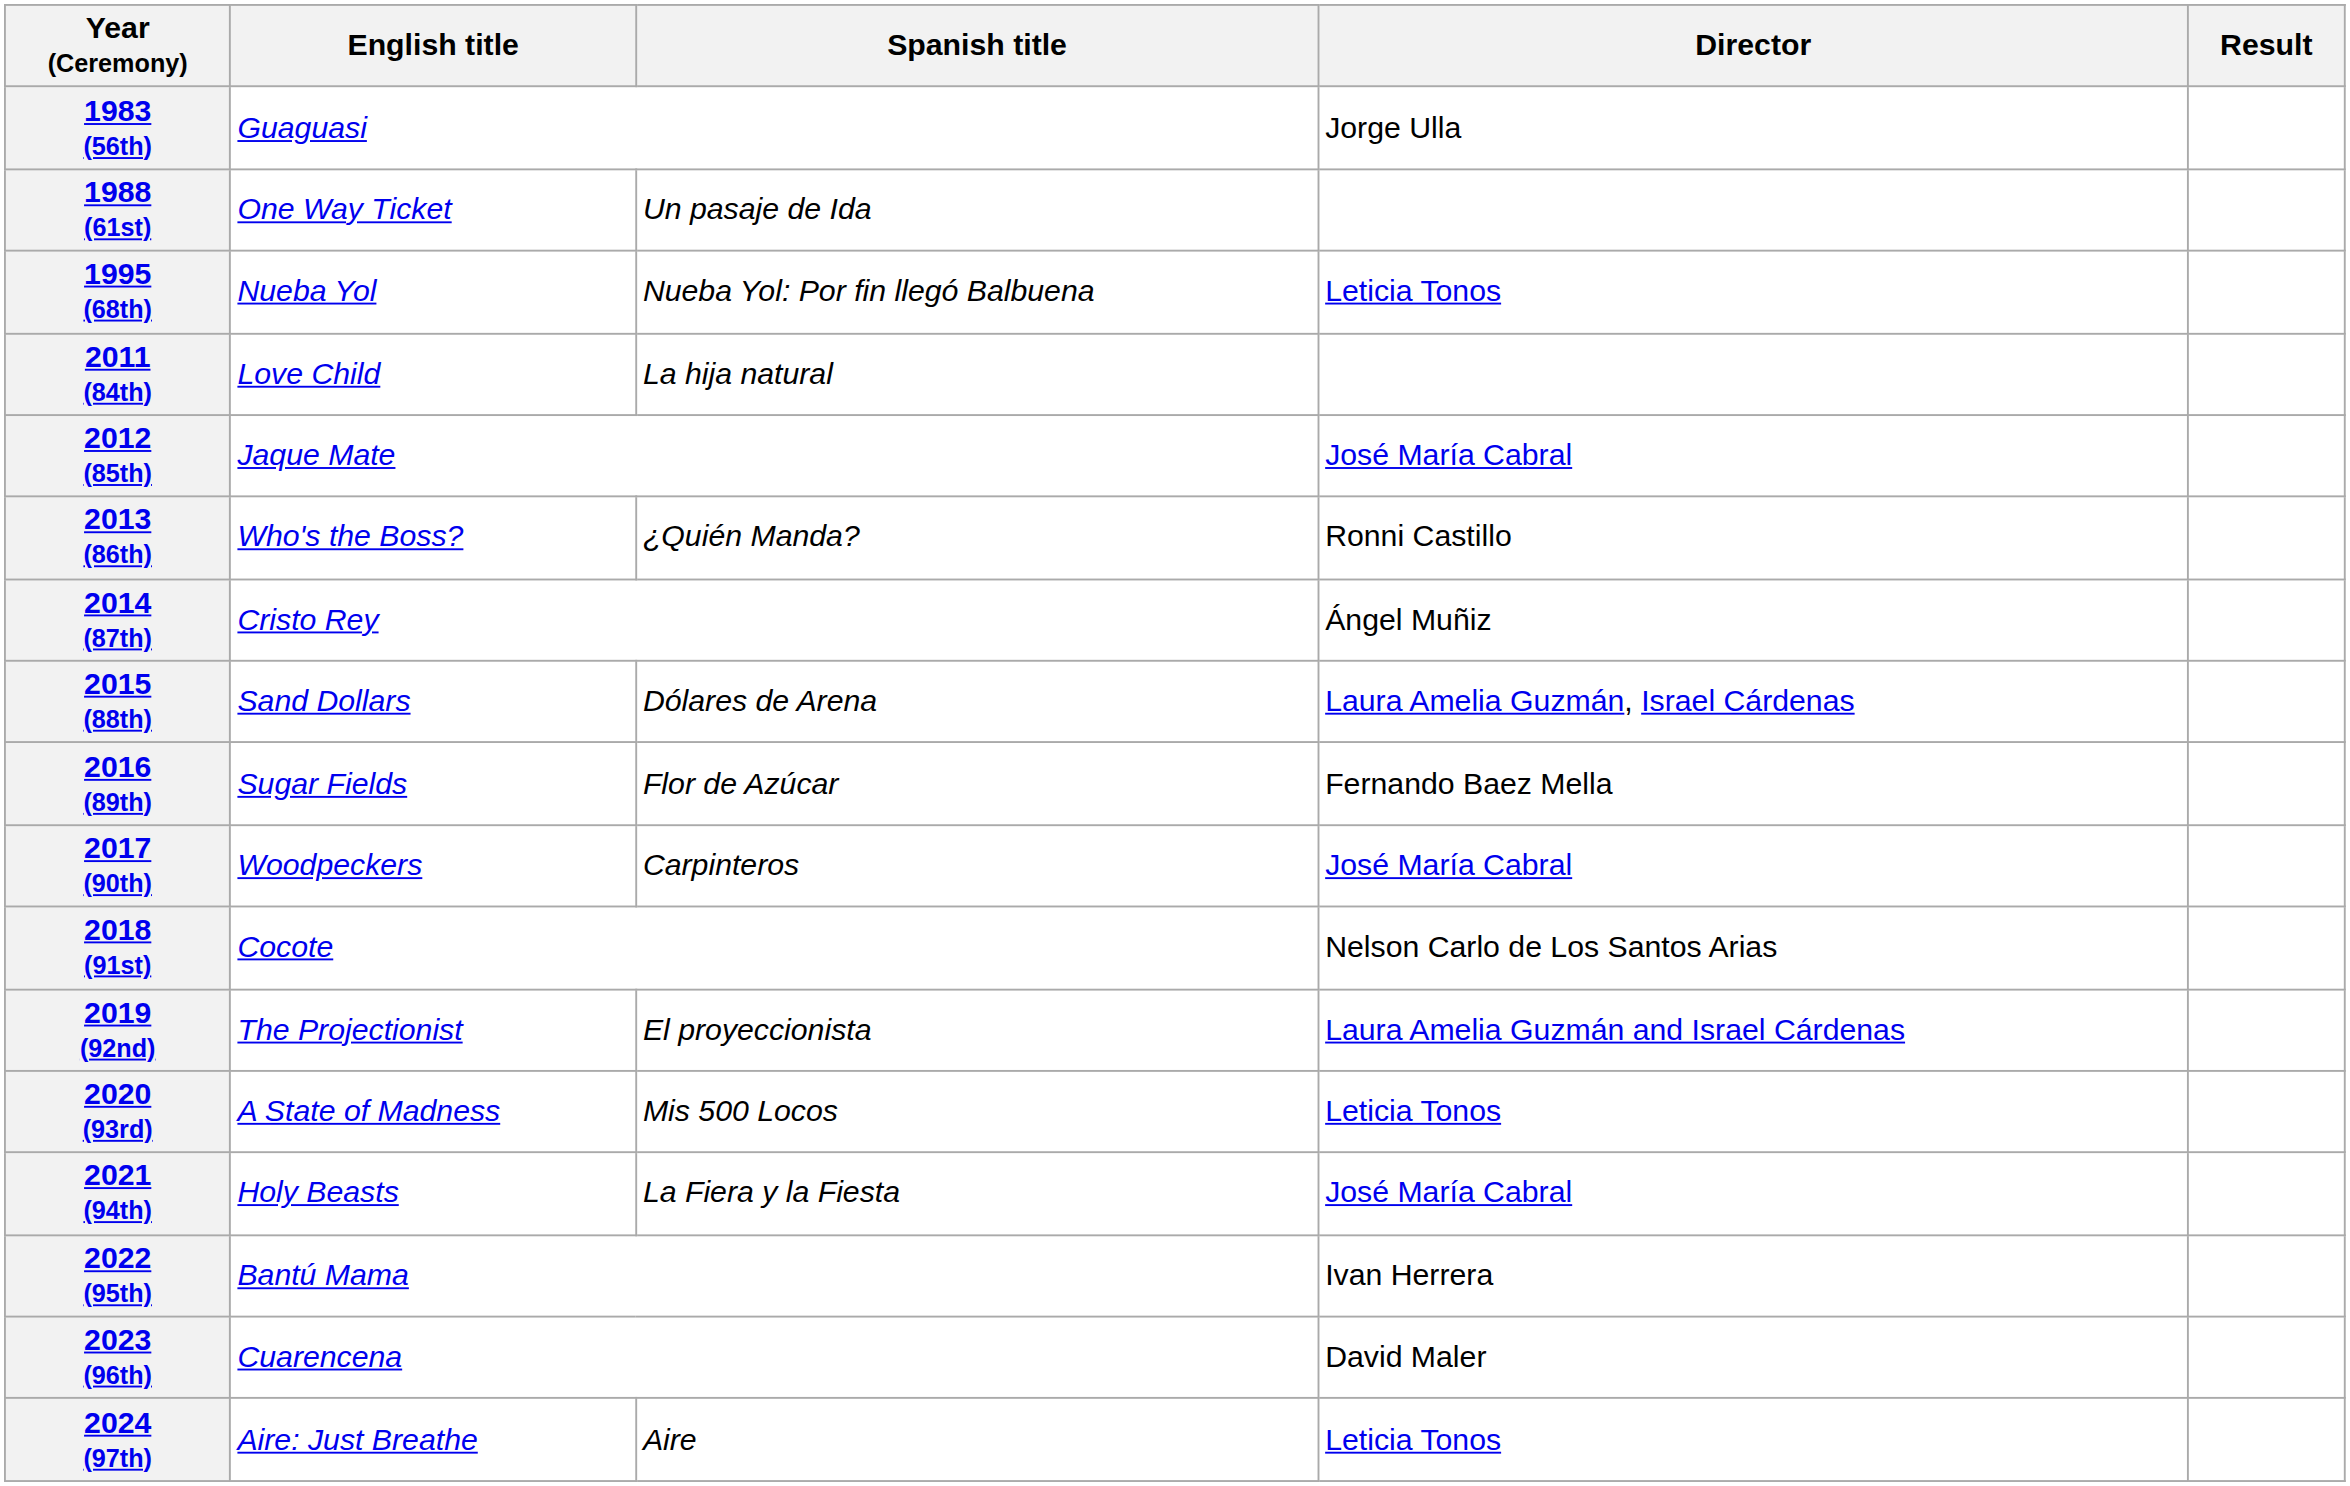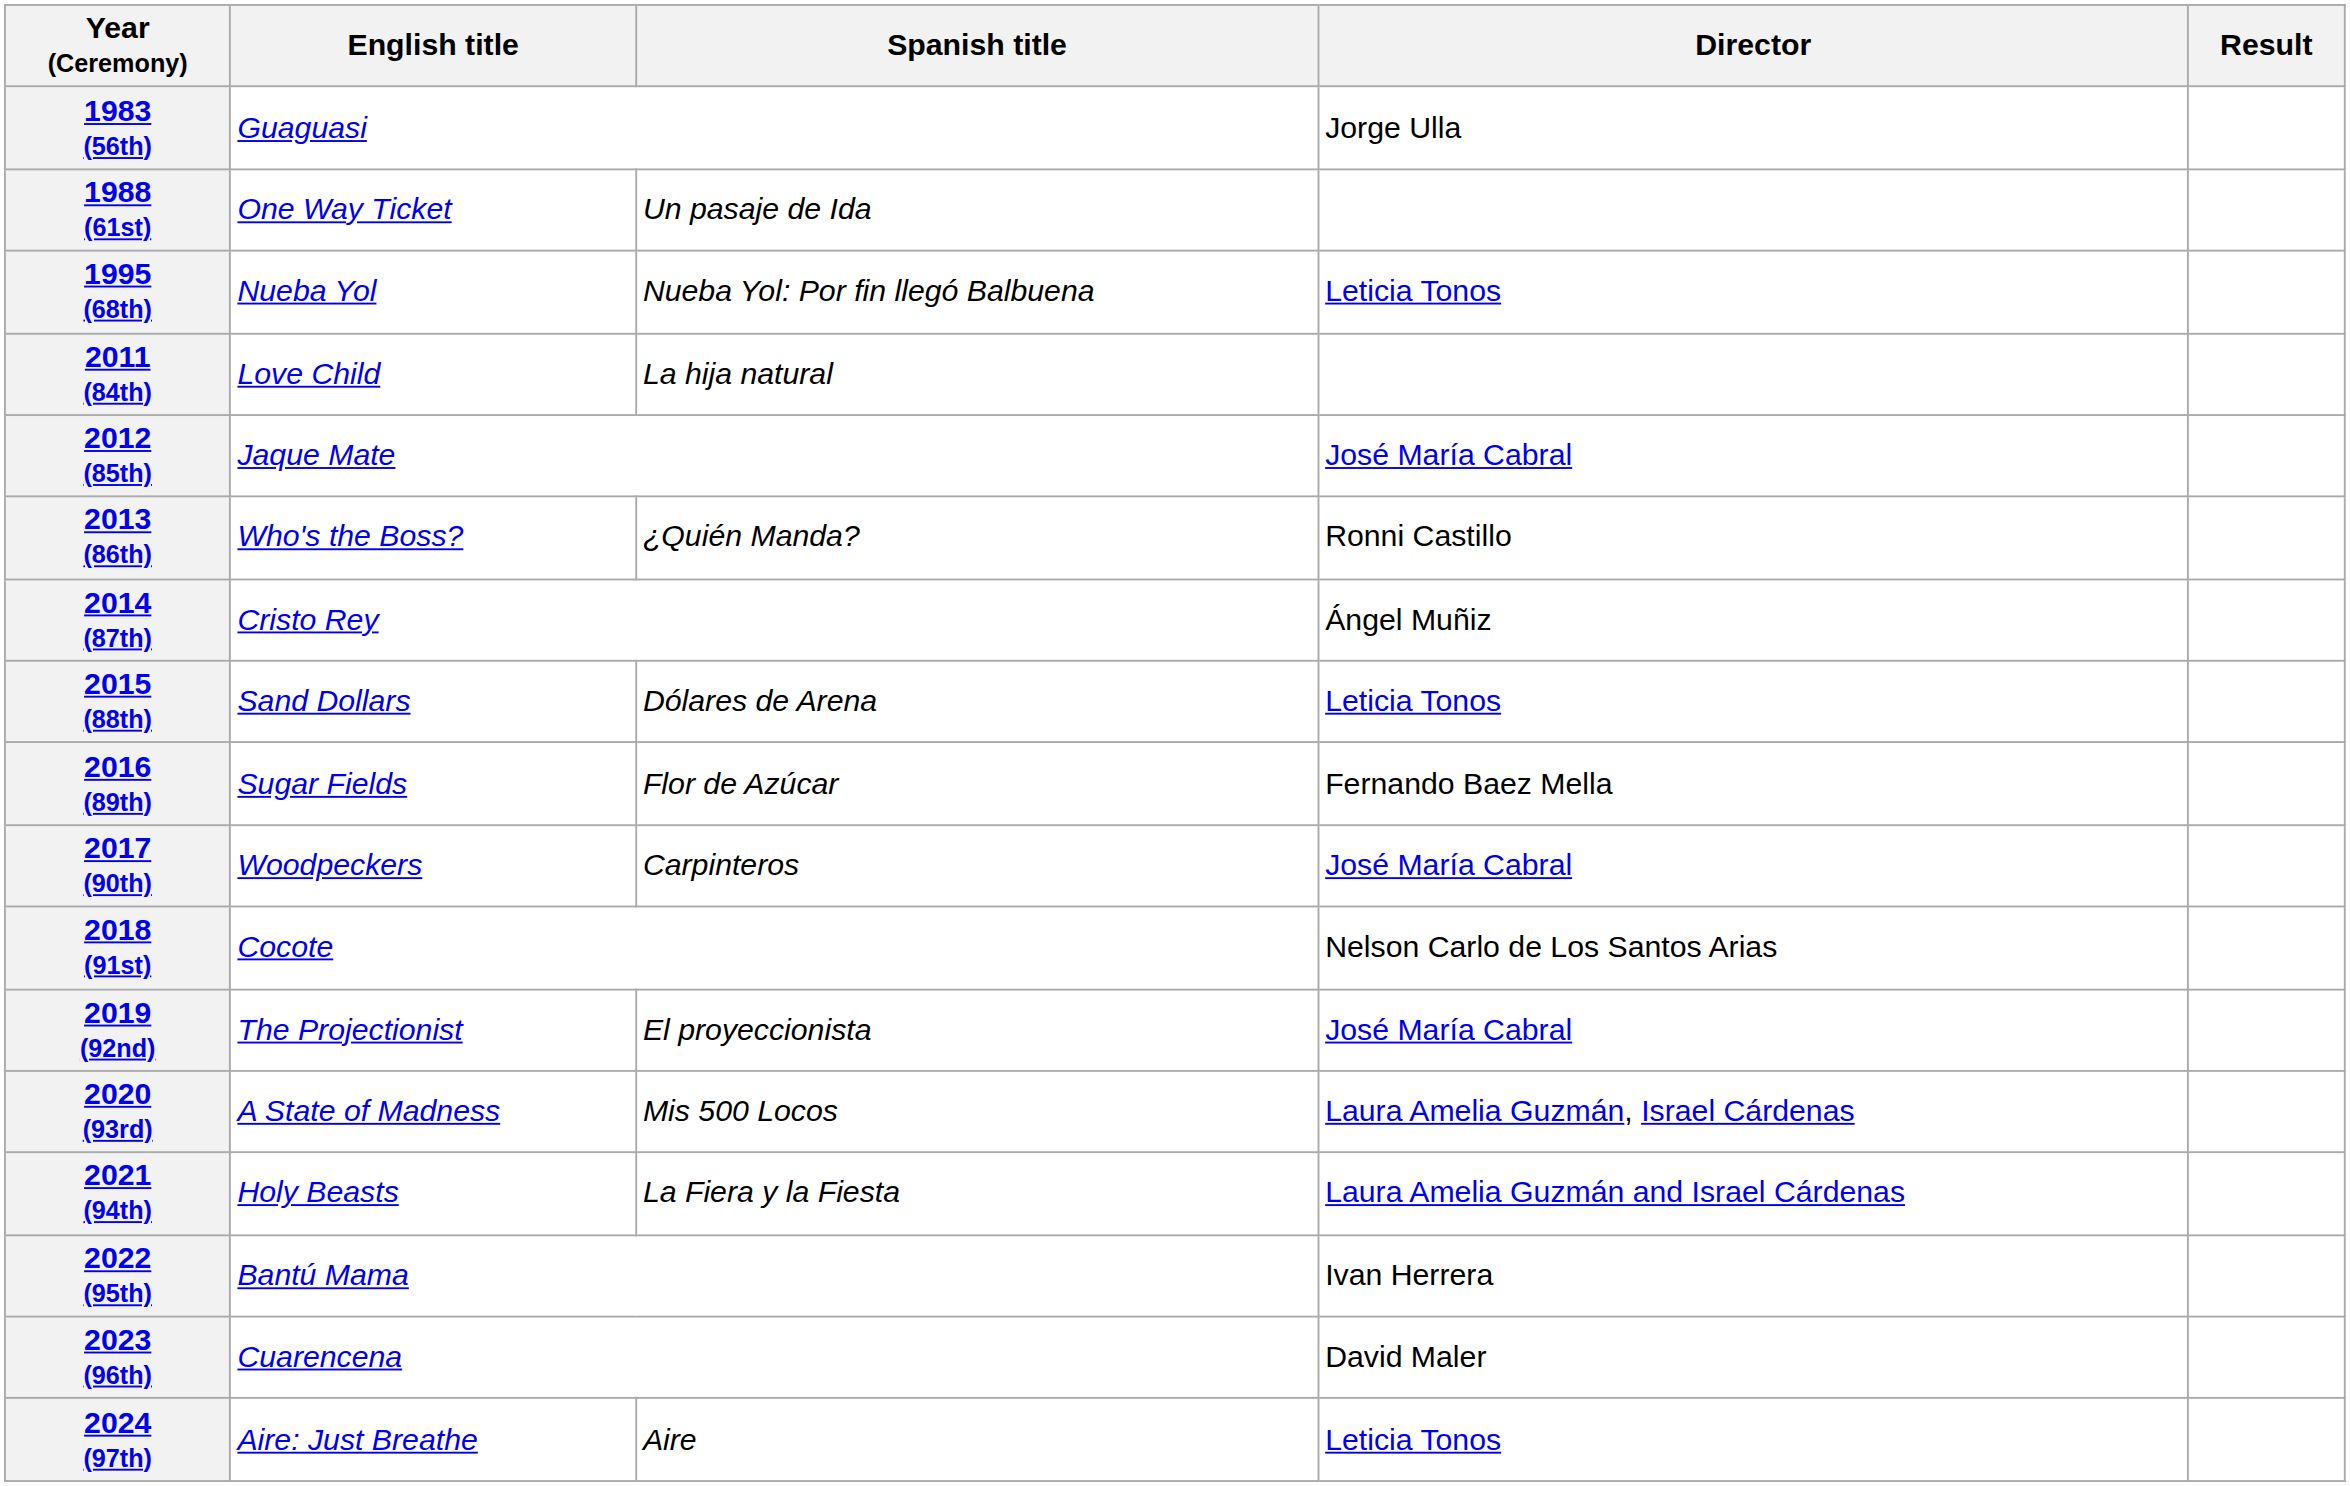2015 (88th) | Director: Laura Amelia Guzmán, Israel Cárdenas -> Leticia Tonos
2019 (92nd) | Director: Laura Amelia Guzmán and Israel Cárdenas -> José María Cabral
2020 (93rd) | Director: Leticia Tonos -> Laura Amelia Guzmán, Israel Cárdenas
2021 (94th) | Director: José María Cabral -> Laura Amelia Guzmán and Israel Cárdenas
